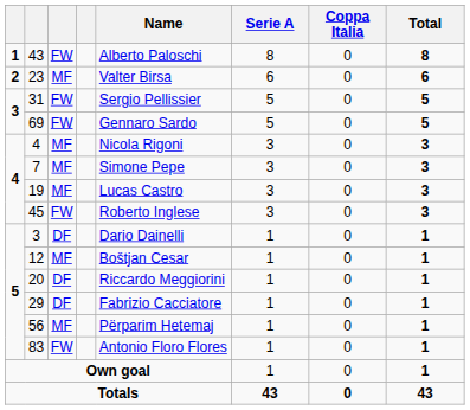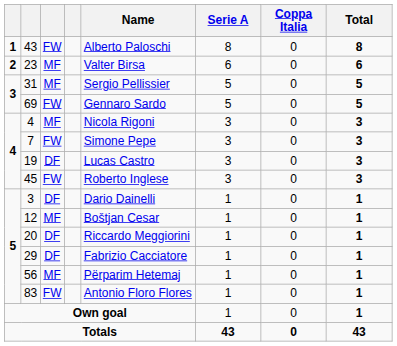31 | column 3: FW -> MF
7 | column 3: MF -> FW
19 | column 3: MF -> DF
